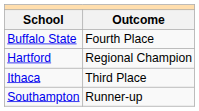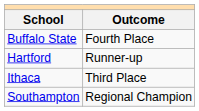Hartford | Outcome: Regional Champion -> Runner-up
Southampton | Outcome: Runner-up -> Regional Champion
